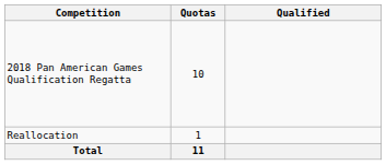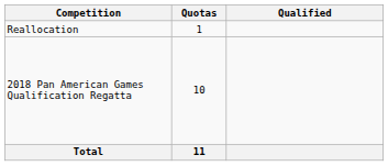rows swapped: 2018 Pan American Games Qualification Regatta <-> Reallocation
